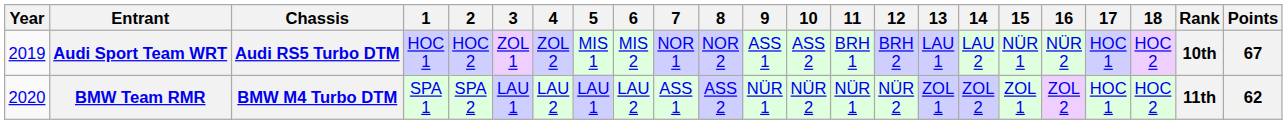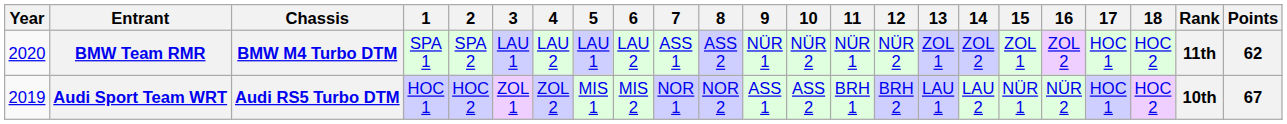rows swapped: Audi Sport Team WRT <-> BMW Team RMR
